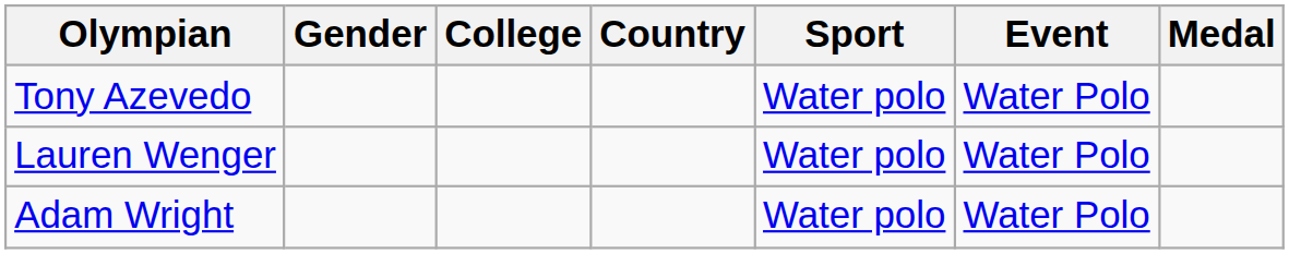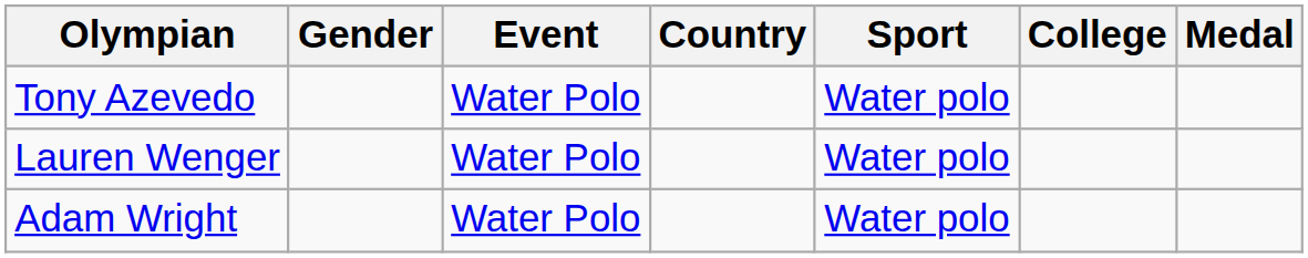columns swapped: College <-> Event
